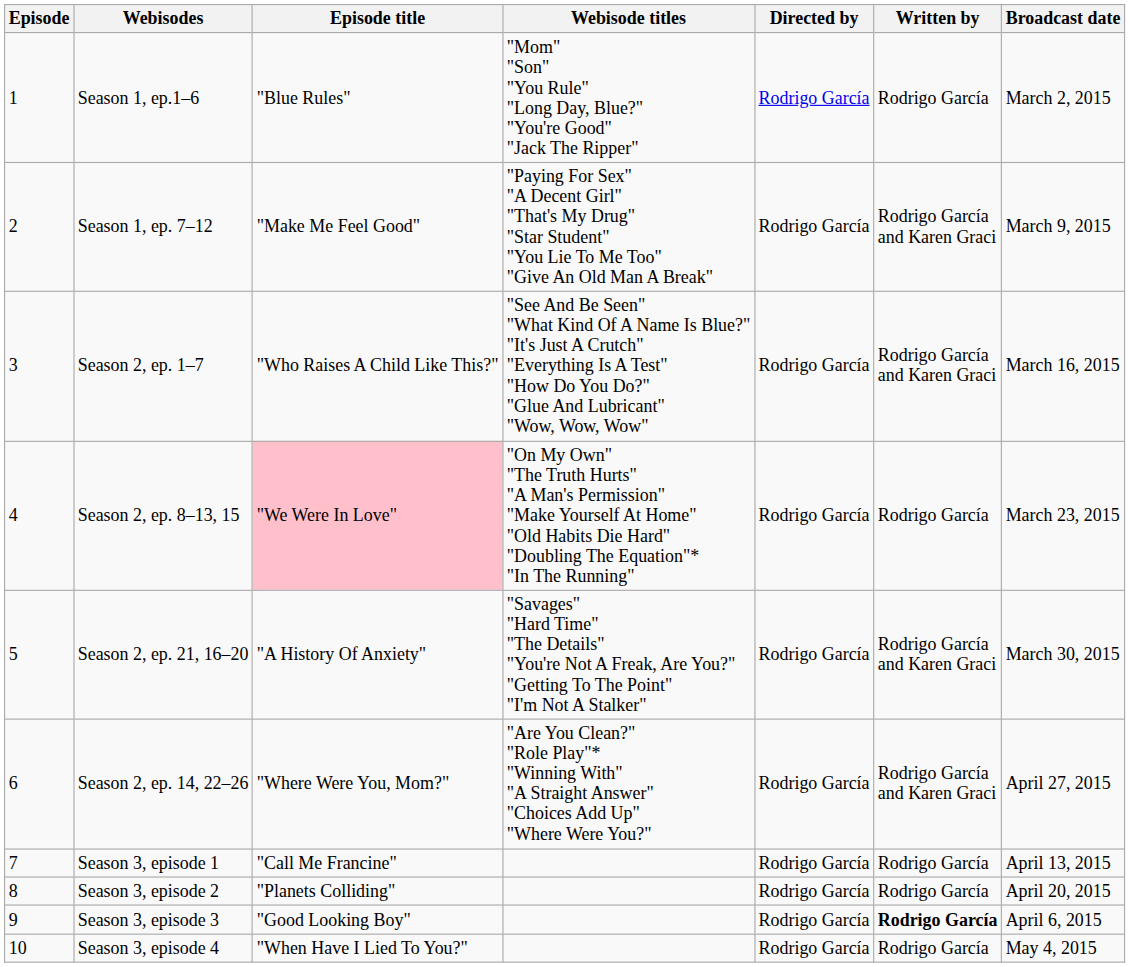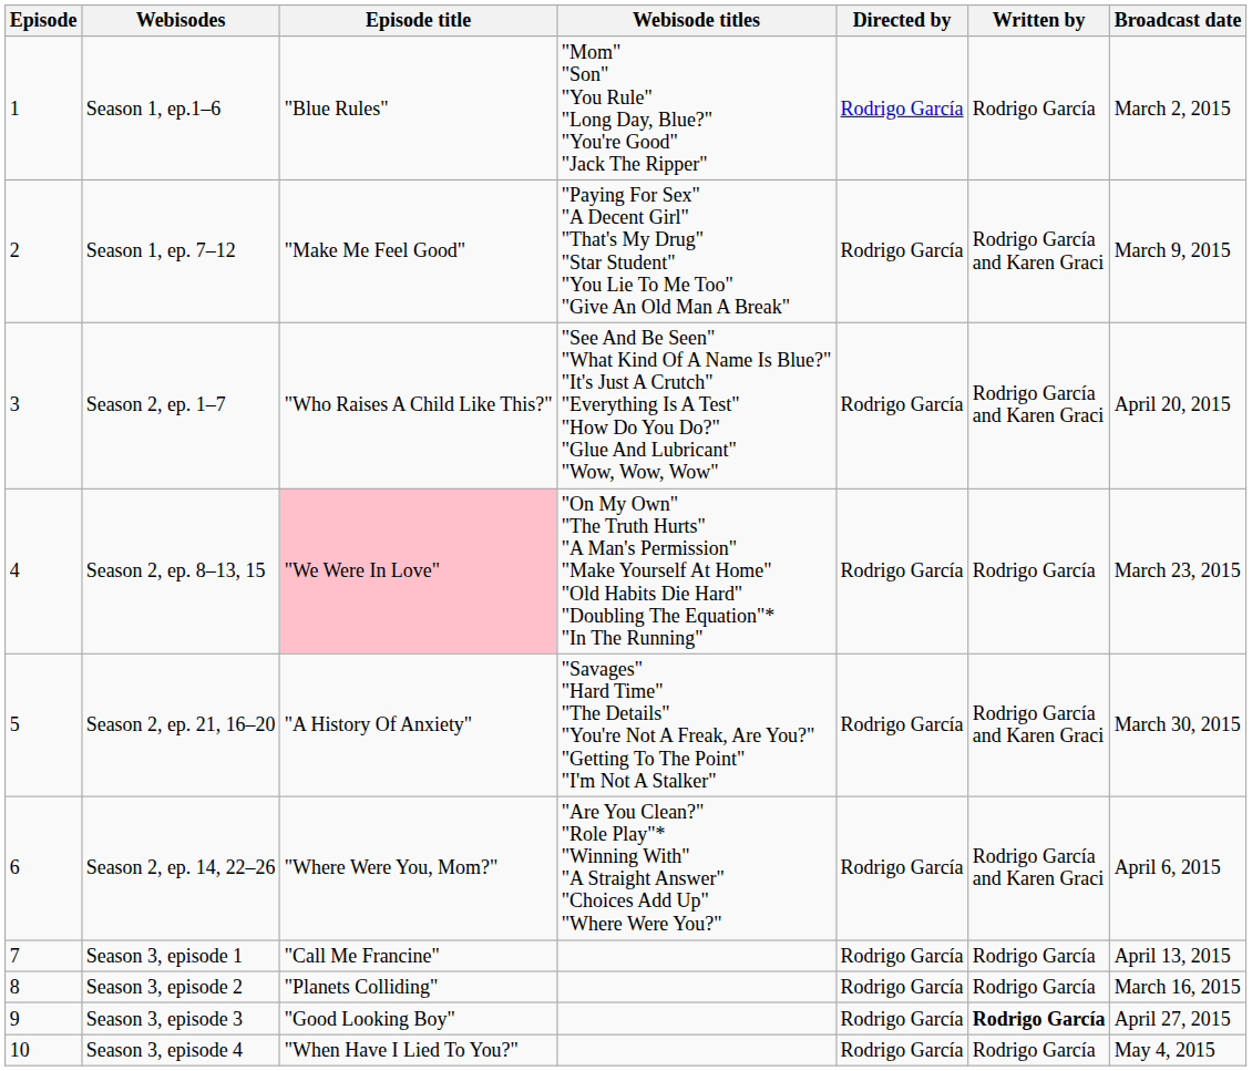Season 2, ep. 1–7 | Broadcast date: March 16, 2015 -> April 20, 2015
Season 2, ep. 14, 22–26 | Broadcast date: April 27, 2015 -> April 6, 2015
Season 3, episode 2 | Broadcast date: April 20, 2015 -> March 16, 2015
Season 3, episode 3 | Broadcast date: April 6, 2015 -> April 27, 2015
